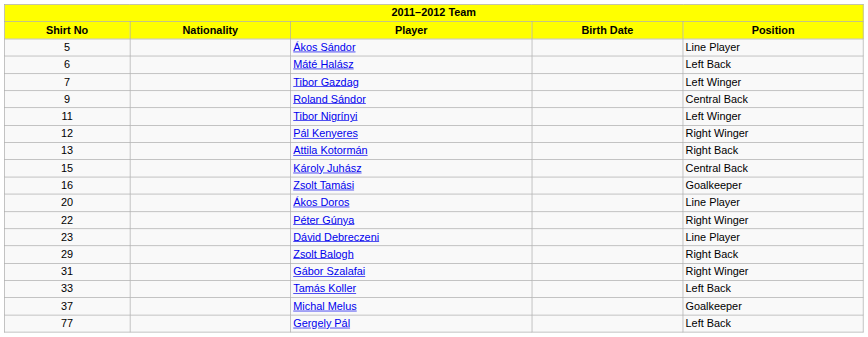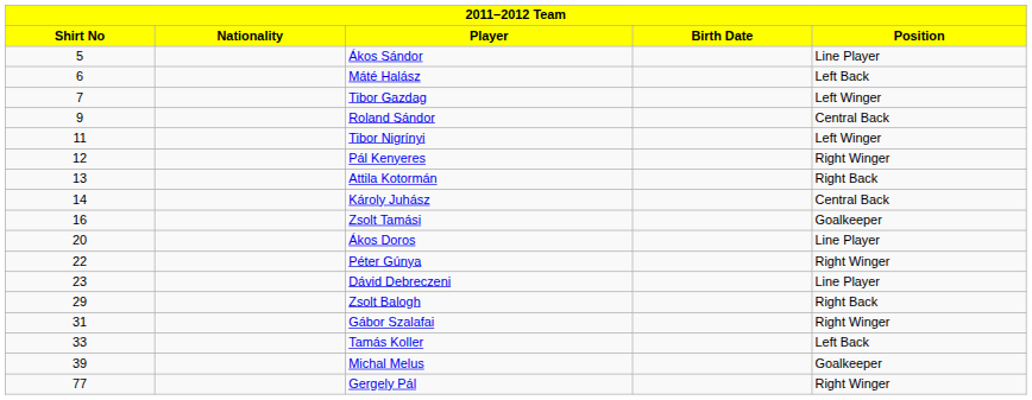Károly Juhász | Shirt No: 15 -> 14
Michal Melus | Shirt No: 37 -> 39
Gergely Pál | Position: Left Back -> Right Winger
